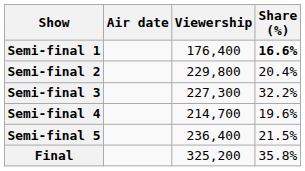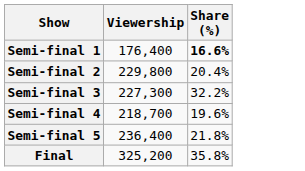- column: Air date
Semi-final 4 | Viewership: 214,700 -> 218,700
Semi-final 5 | Share (%): 21.5% -> 21.8%
